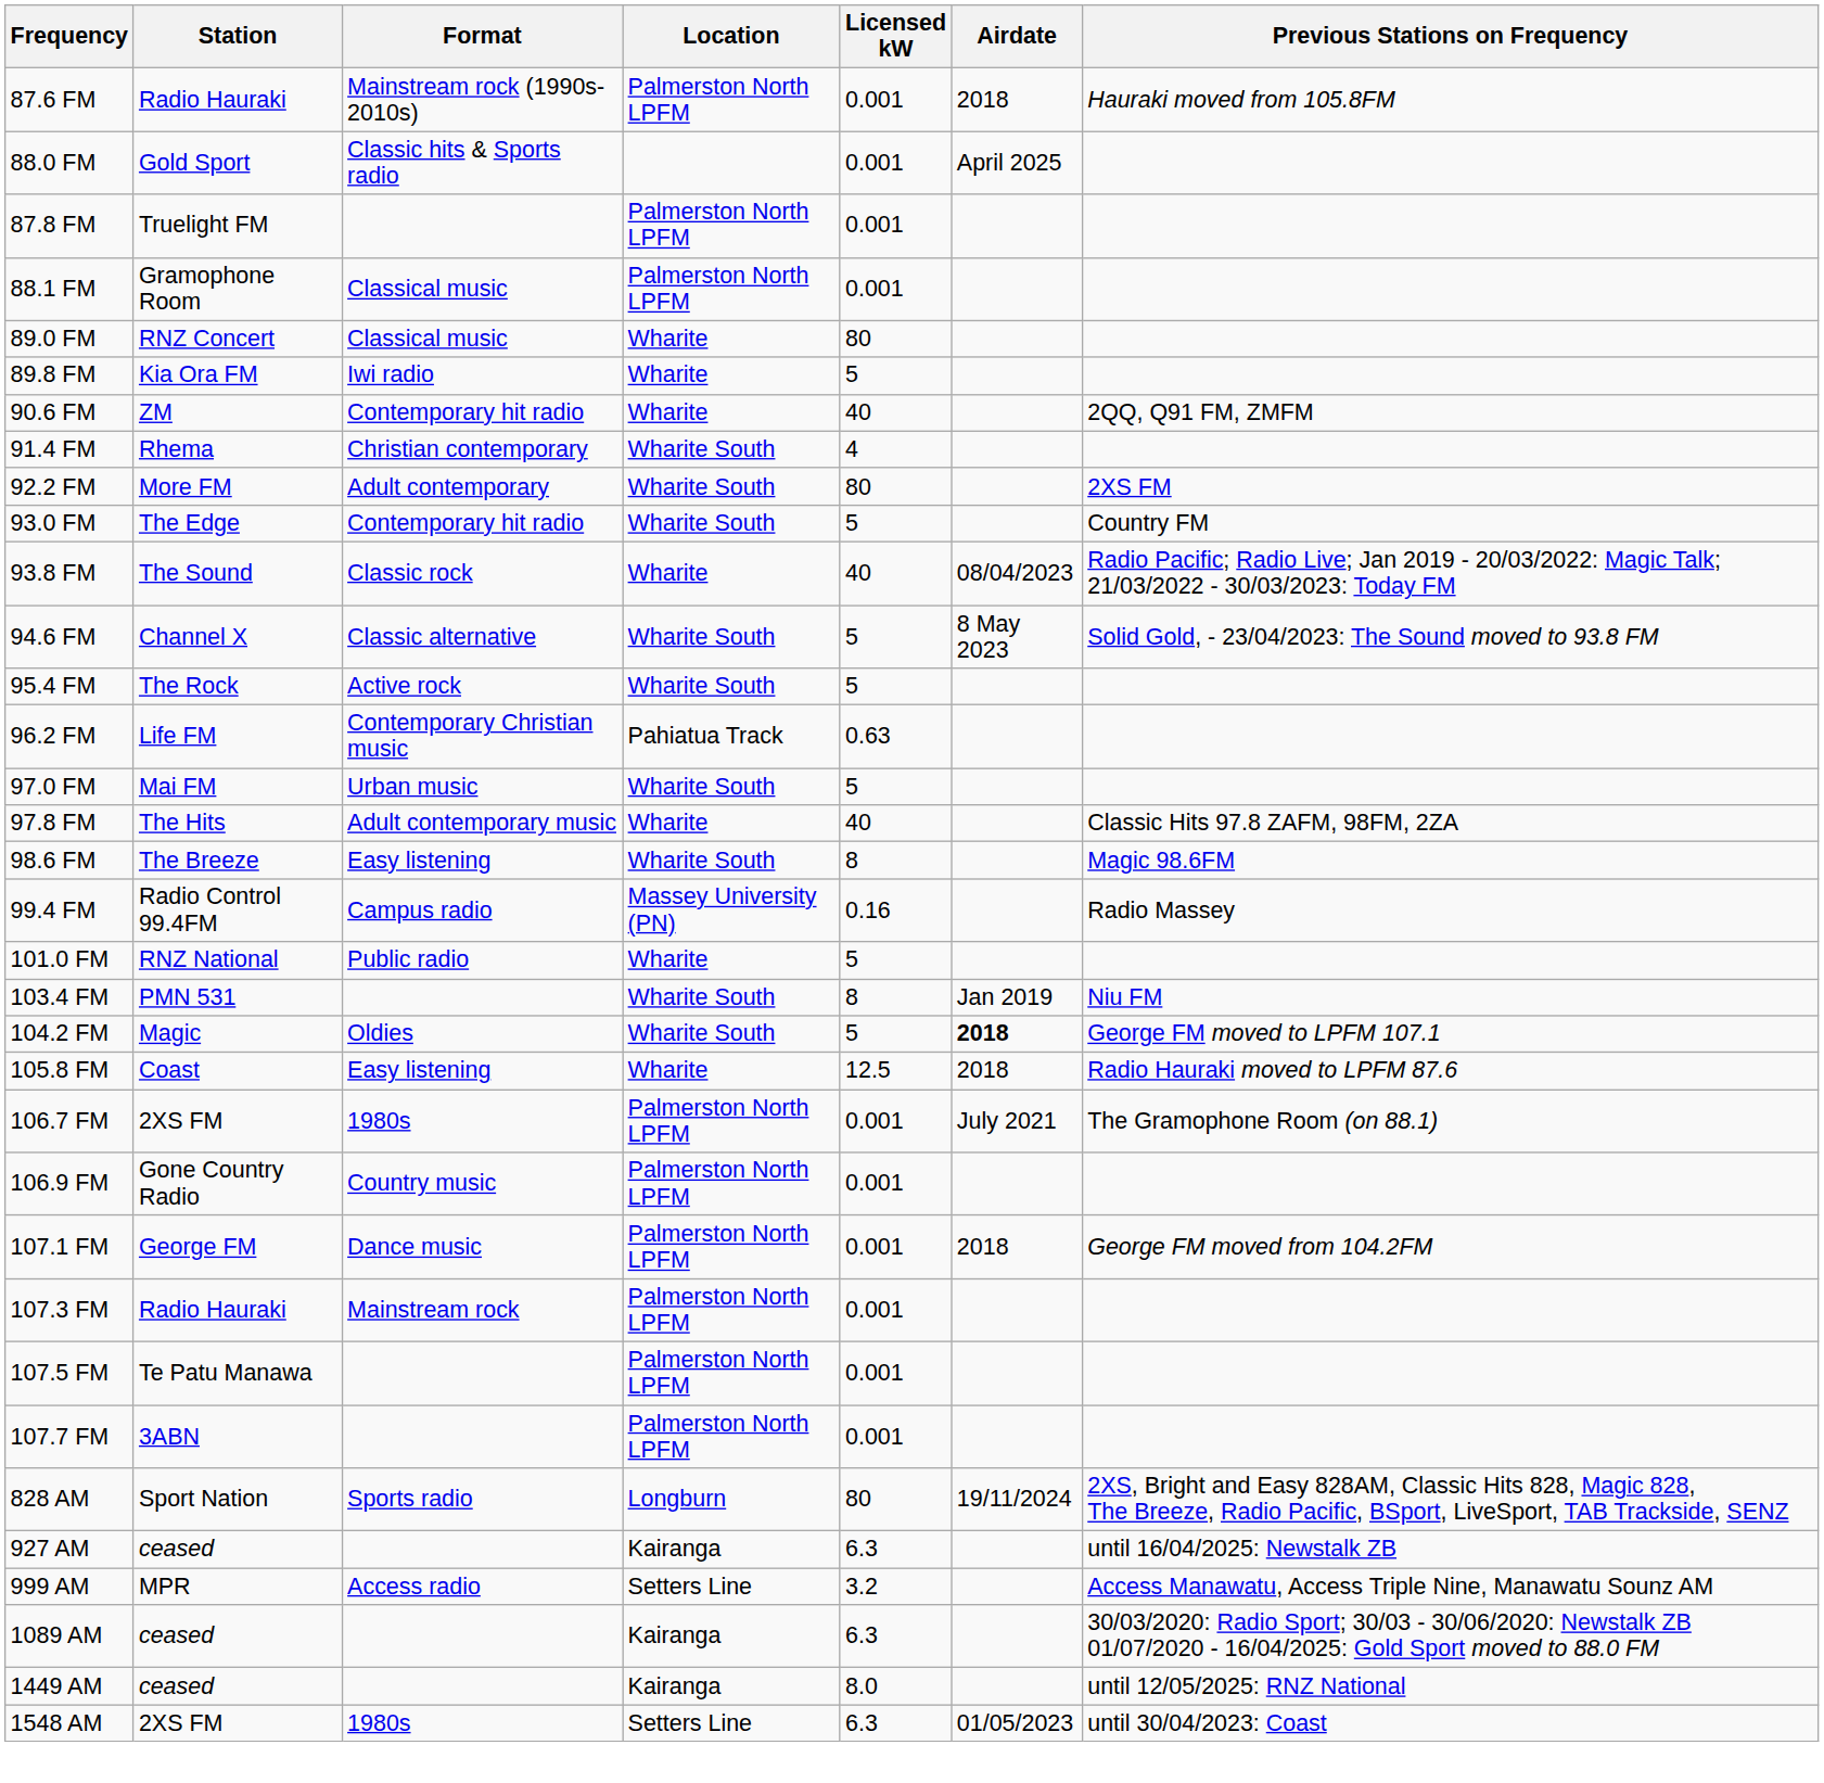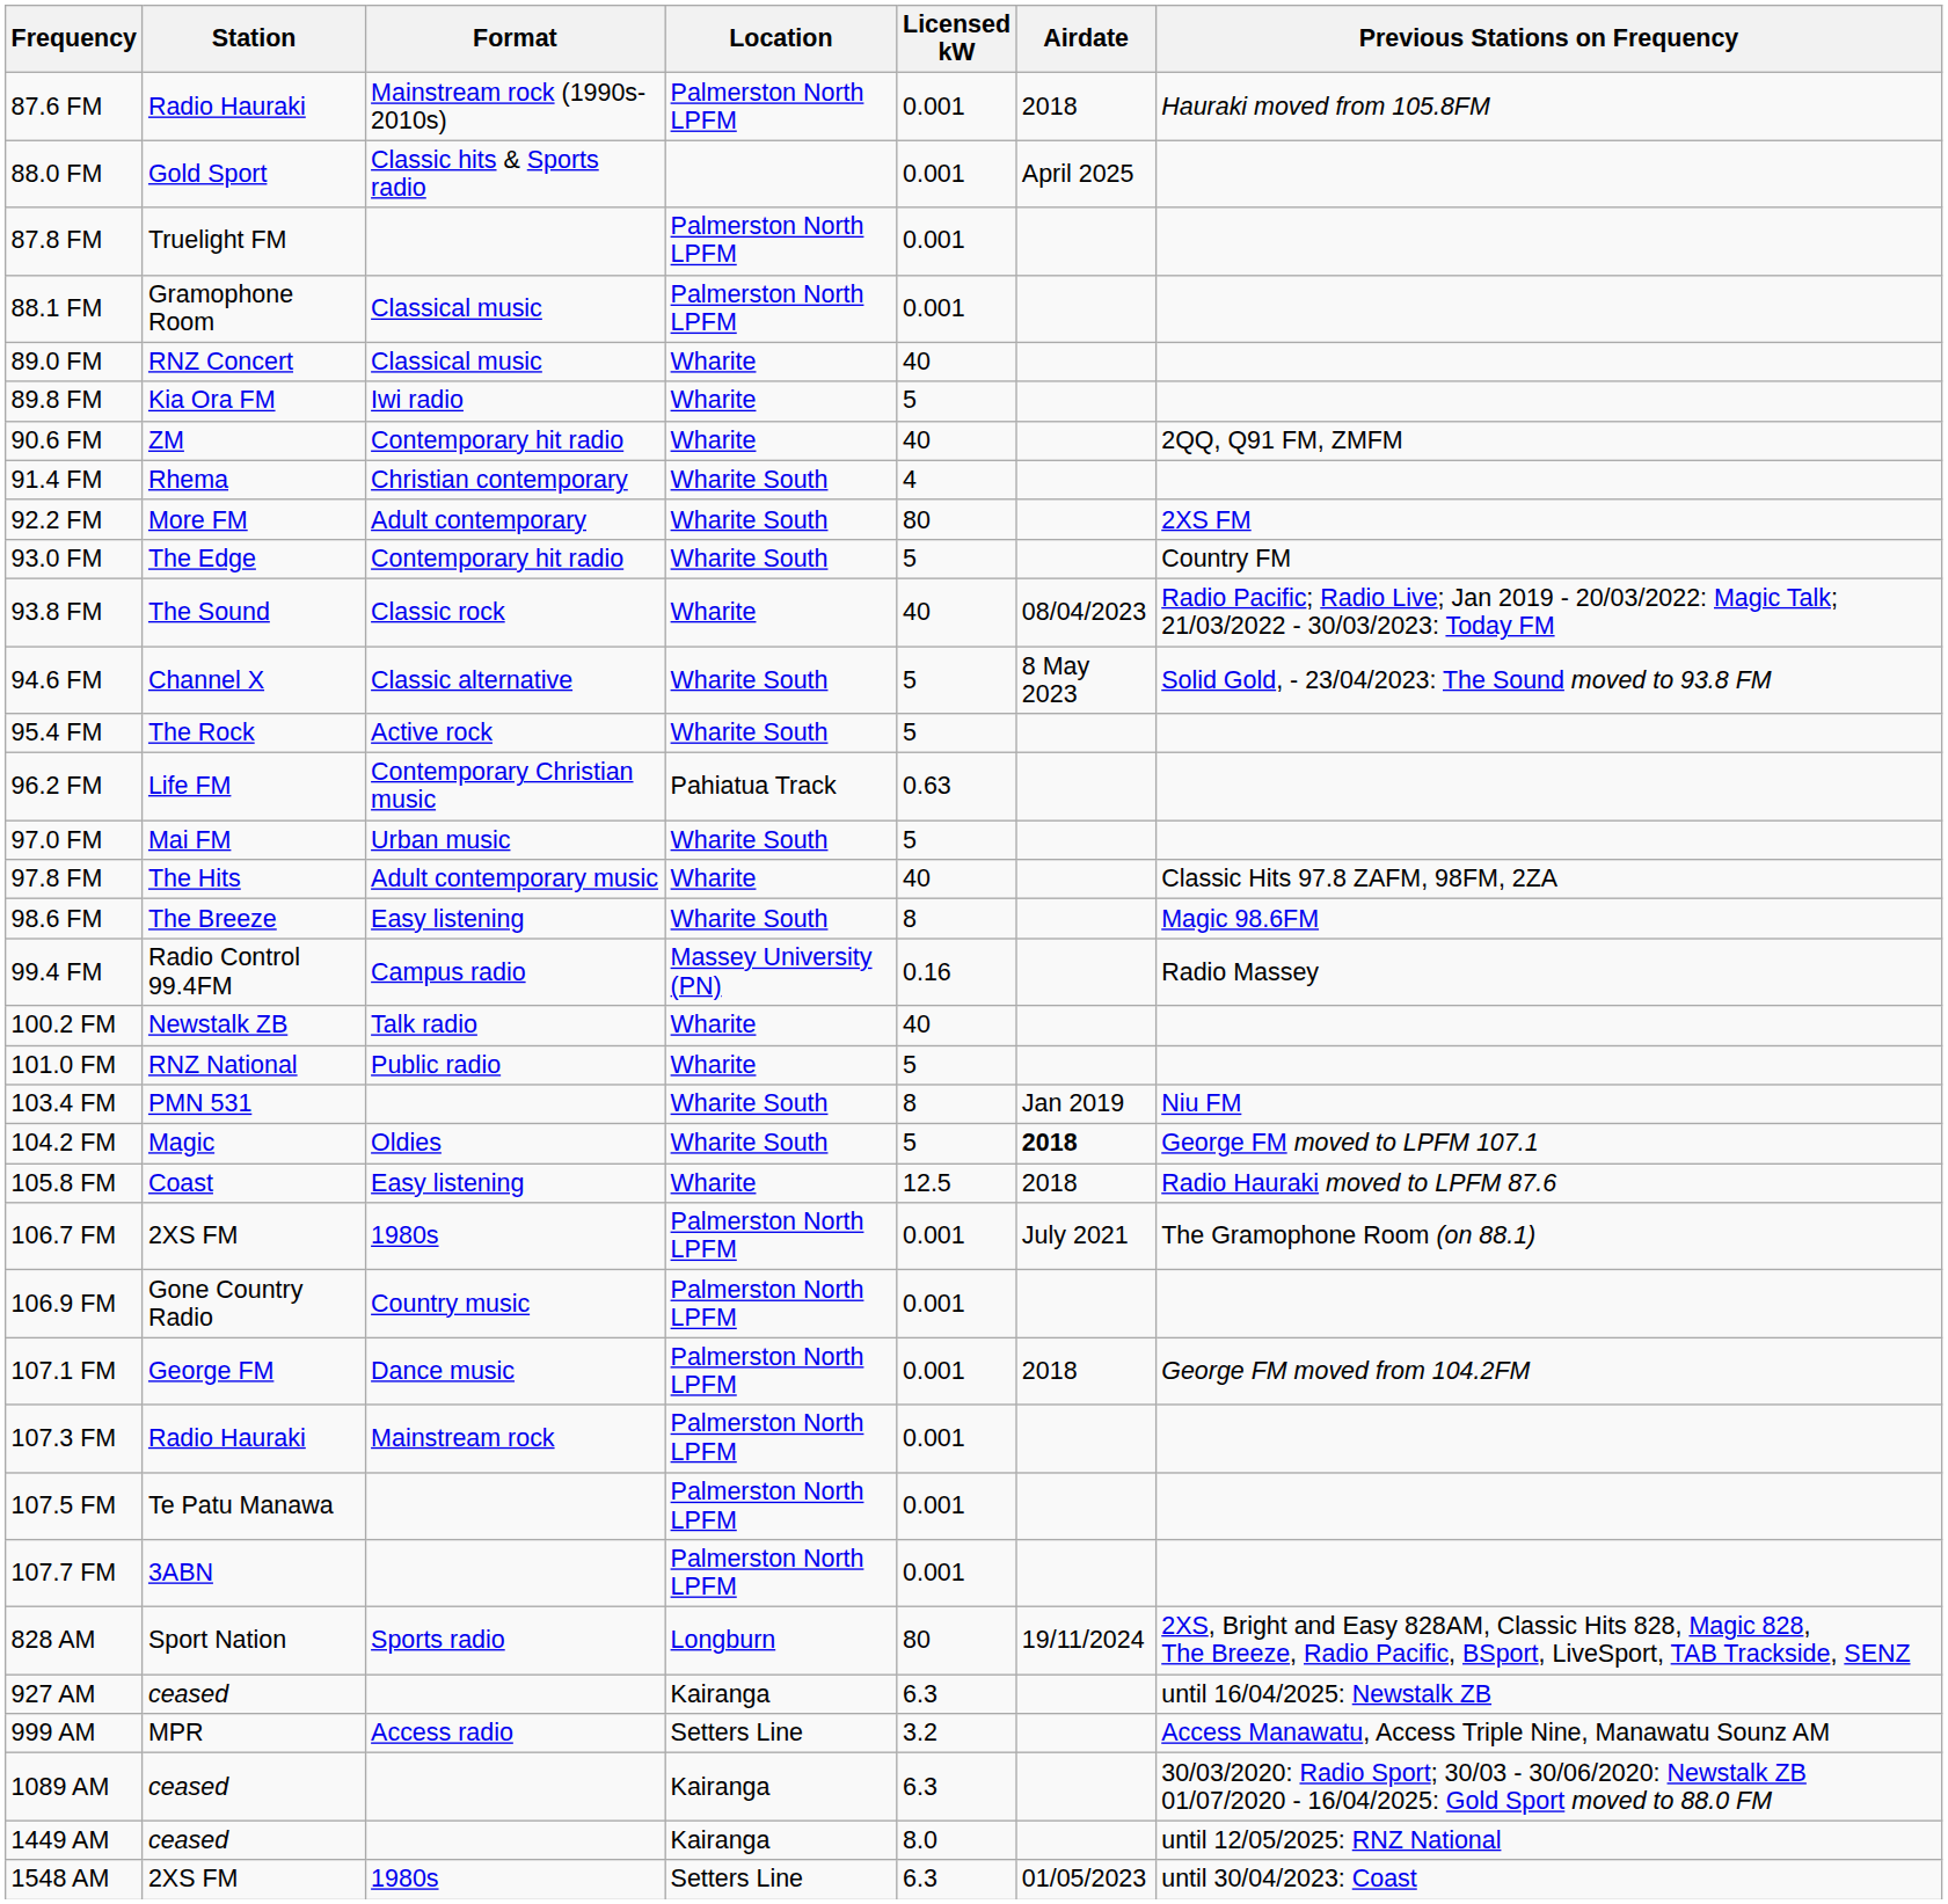89.0 FM | Licensed kW: 80 -> 40
+ row: 100.2 FM | Newstalk ZB | Talk radio | Wharite | 40
